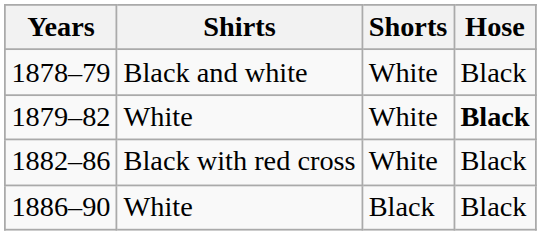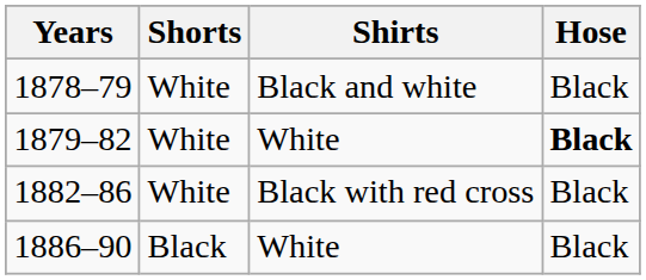columns swapped: Shirts <-> Shorts
